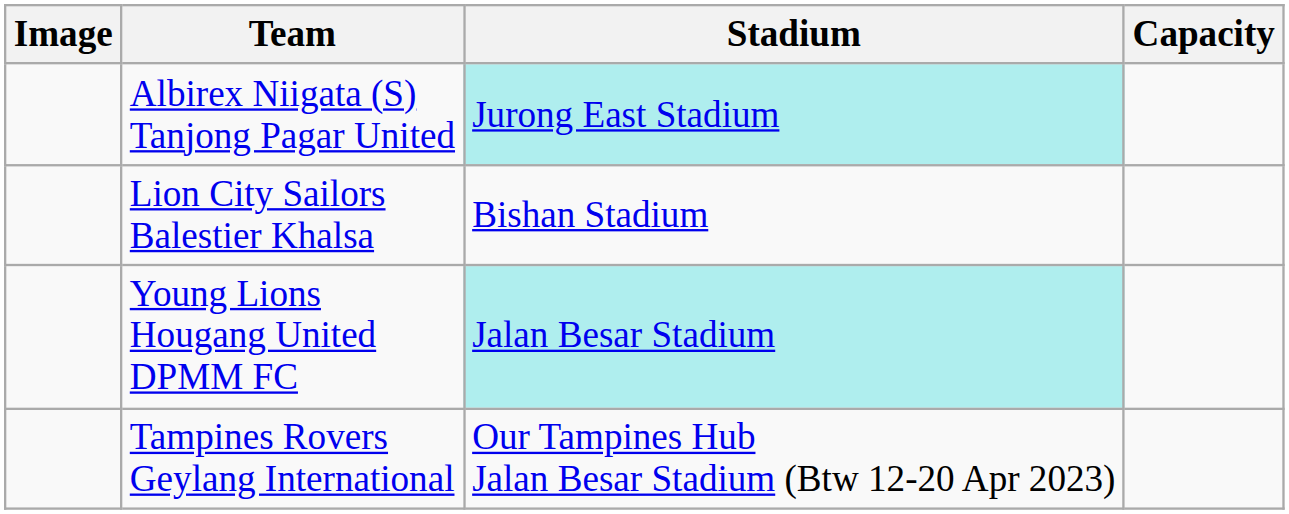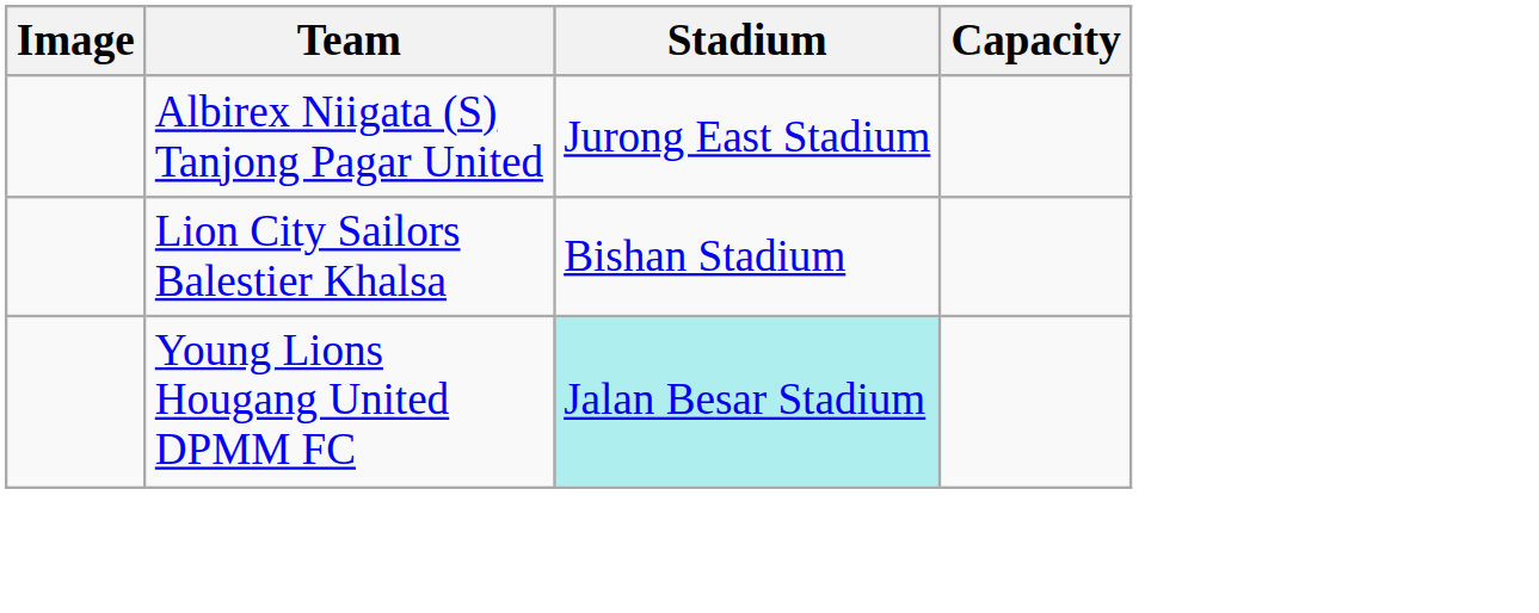Albirex Niigata (S) Tanjong Pagar United | Stadium: paleturquoise background -> no background
- row: Tampines Rovers Geylang International | Our Tampines Hub Jalan Besar Stadium (Btw 12-20 Apr 2023)
